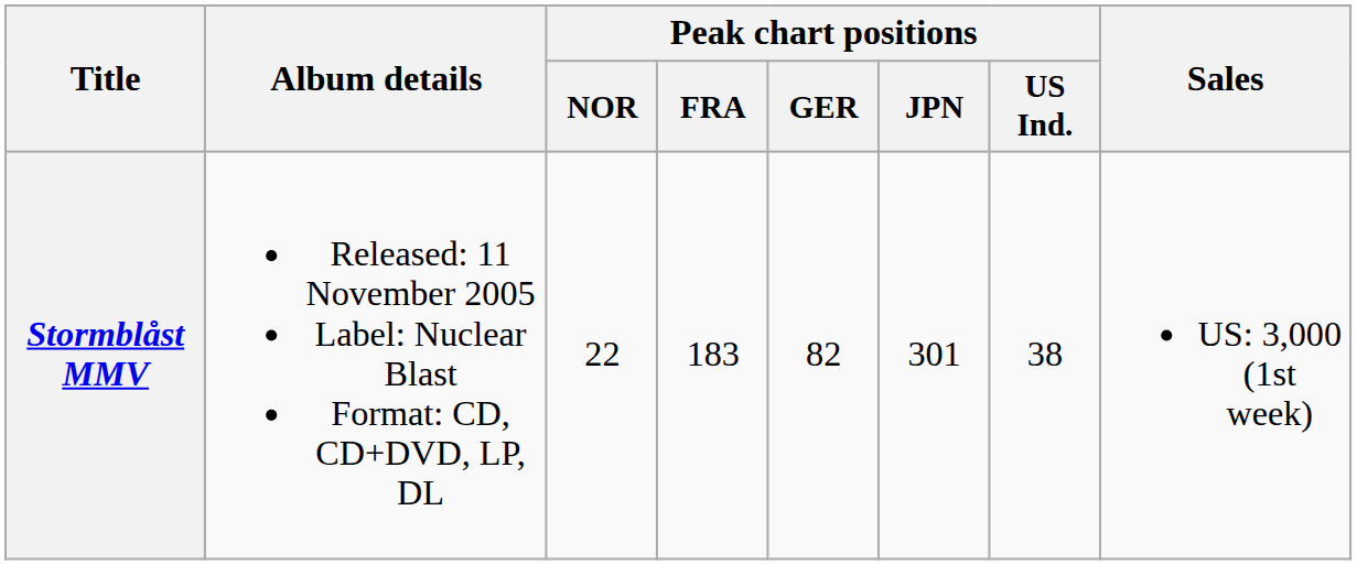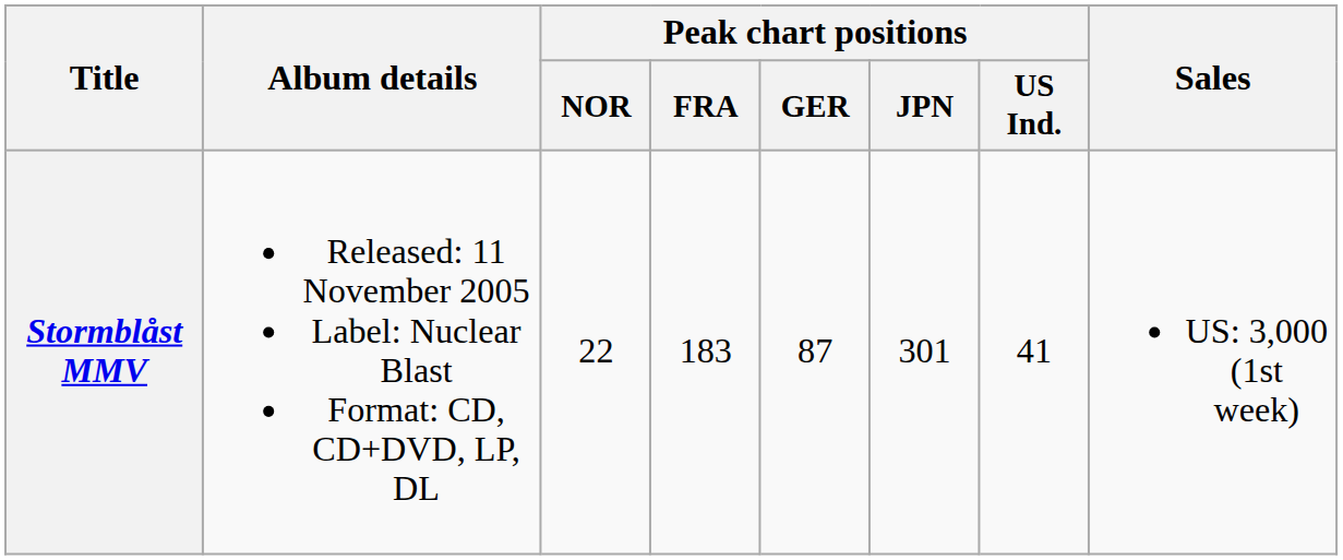Stormblåst MMV | Peak chart positions / GER: 82 -> 87
Stormblåst MMV | Peak chart positions / US Ind.: 38 -> 41
